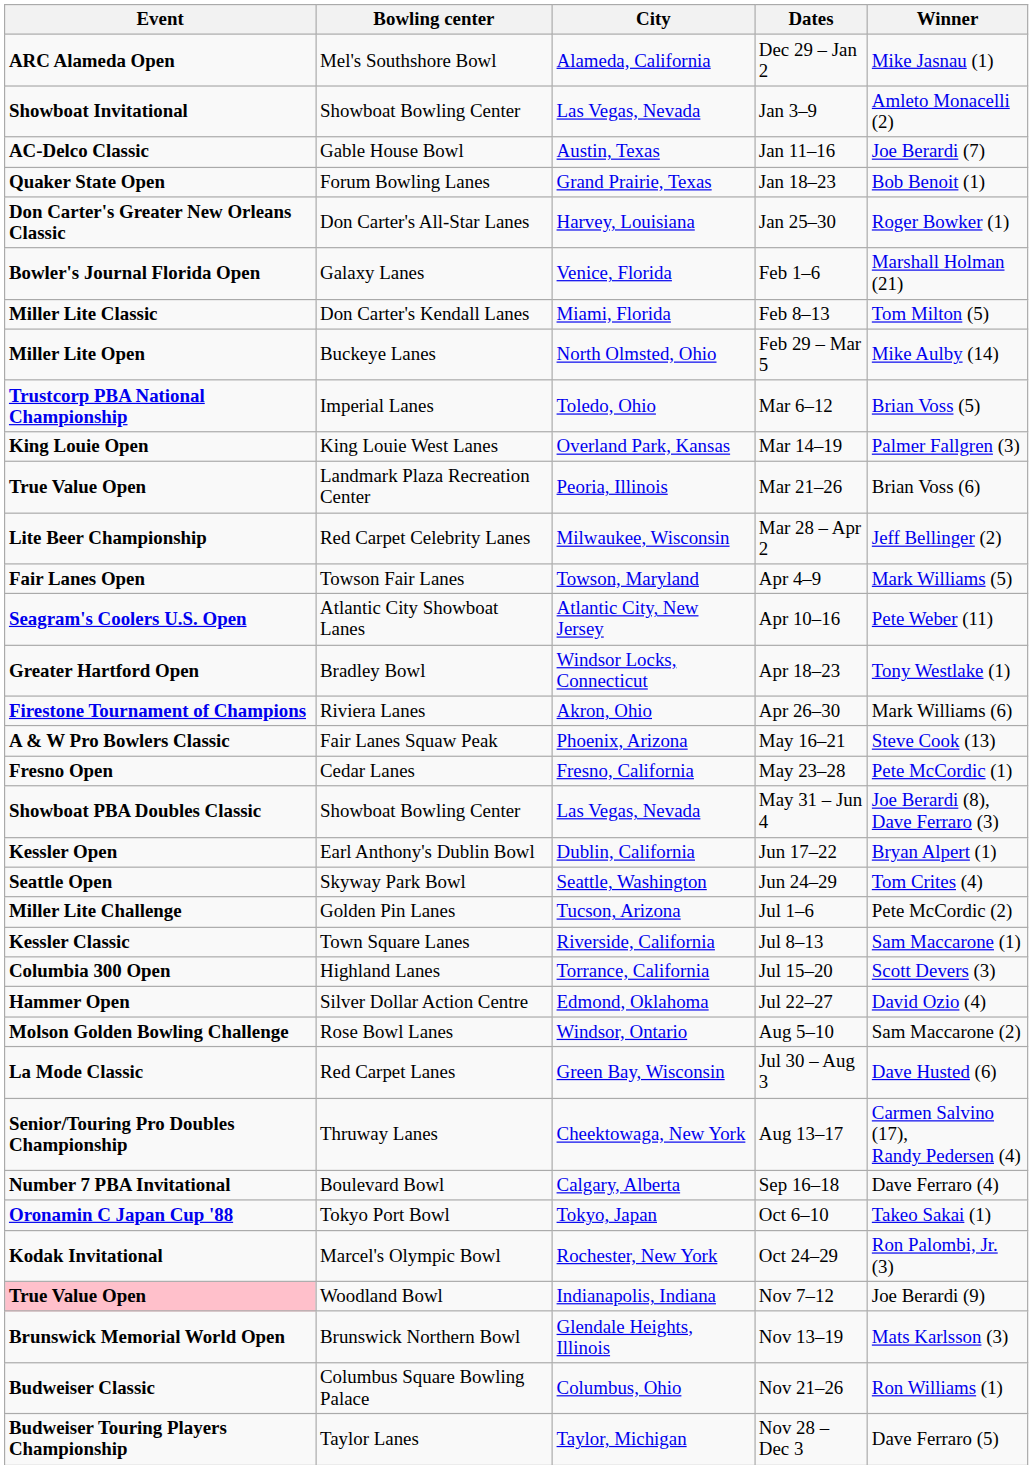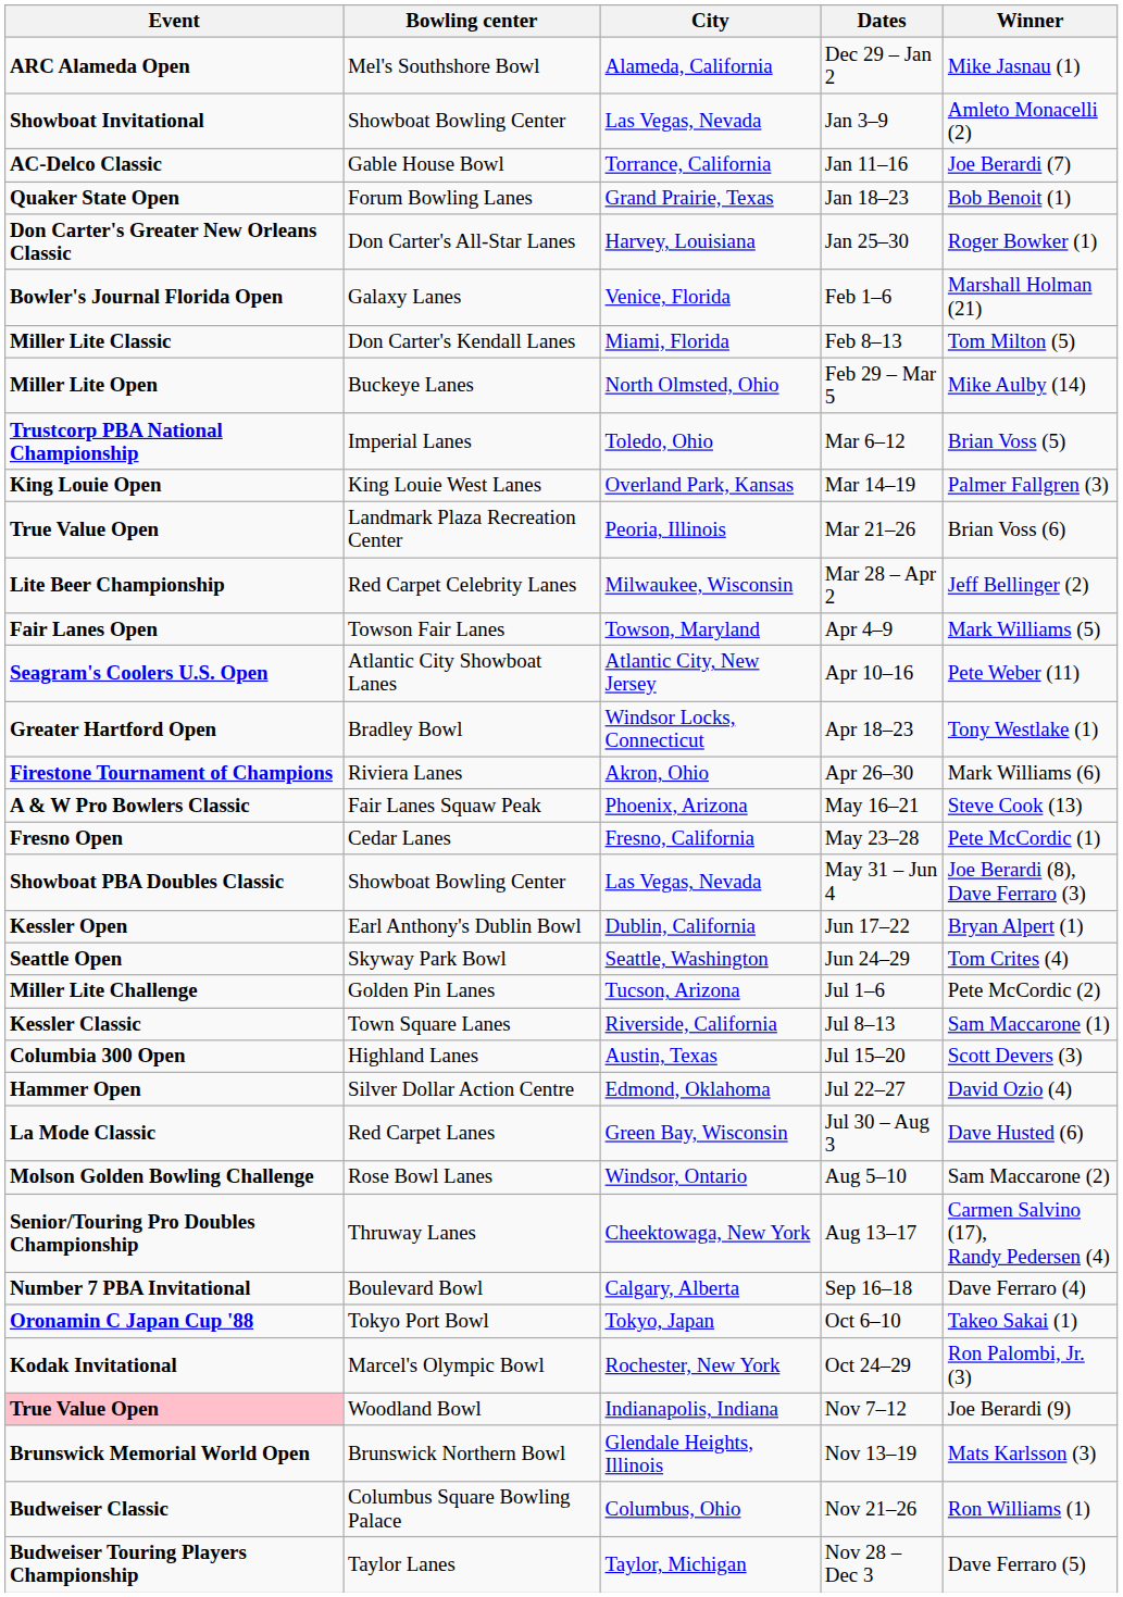Jan 11–16 | City: Austin, Texas -> Torrance, California
Jul 15–20 | City: Torrance, California -> Austin, Texas
rows swapped: Jul 30 – Aug 3 <-> Aug 5–10
